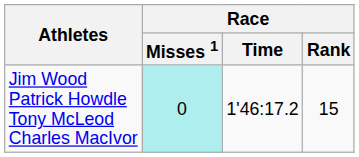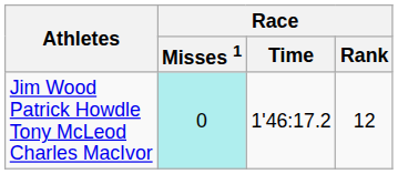Jim Wood Patrick Howdle Tony McLeod Charles MacIvor | Race / Rank: 15 -> 12
